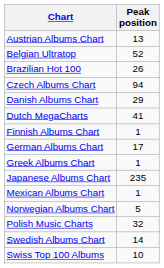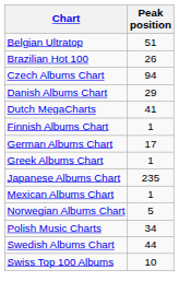- row: Austrian Albums Chart | 13
Belgian Ultratop | Peak position: 52 -> 51
Polish Music Charts | Peak position: 32 -> 34
Swedish Albums Chart | Peak position: 14 -> 44
